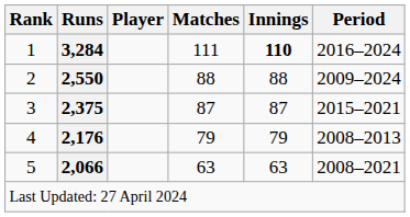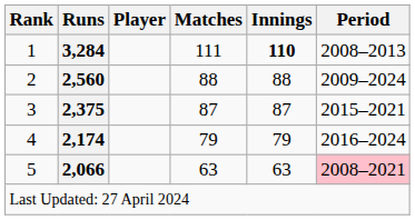1 | Period: 2016–2024 -> 2008–2013
2 | Runs: 2,550 -> 2,560
4 | Runs: 2,176 -> 2,174
4 | Period: 2008–2013 -> 2016–2024
5 | Period: no background -> pink background
